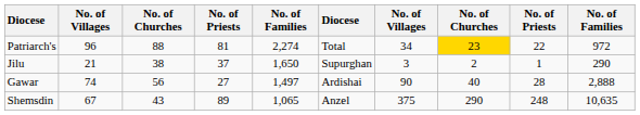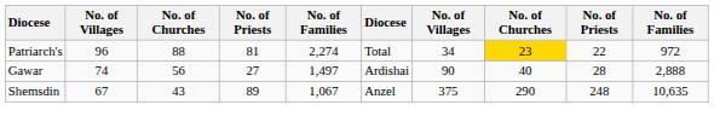- row: Jilu | 21 | 38 | 37 | 1,650 | Supurghan | 3 | 2 | 1 | 290
Shemsdin | column 5: 1,065 -> 1,067
